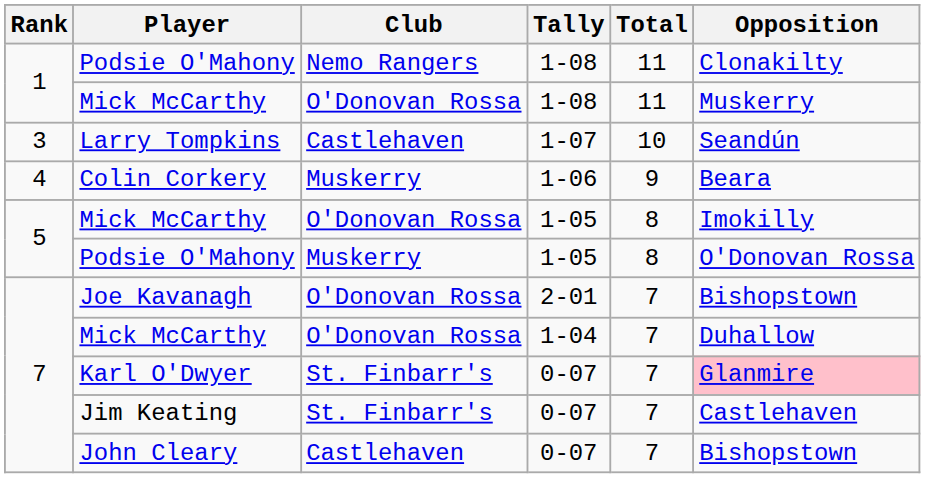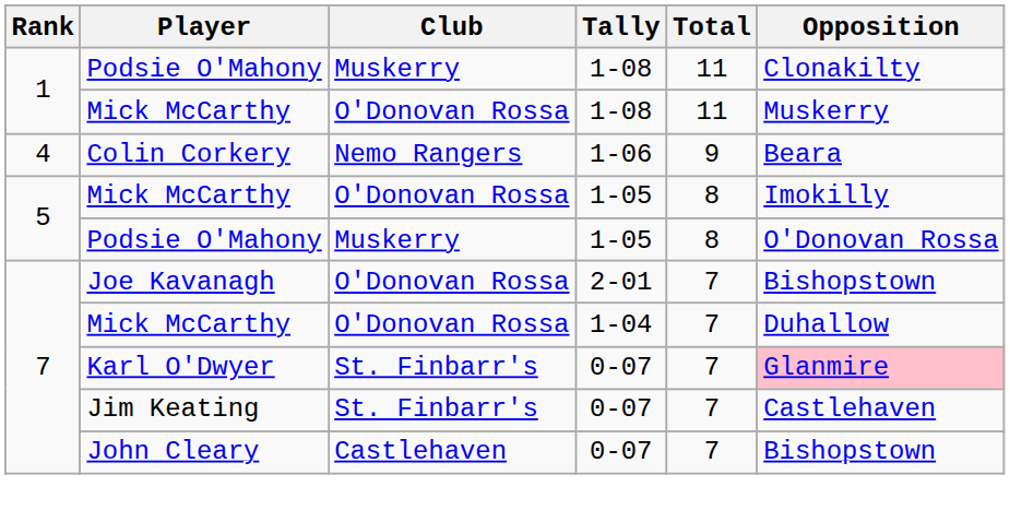Podsie O'Mahony / 1-08 | Club: Nemo Rangers -> Muskerry
- row: 3 | Larry Tompkins | Castlehaven | 1-07 | 10 | Seandún
Colin Corkery | Club: Muskerry -> Nemo Rangers
